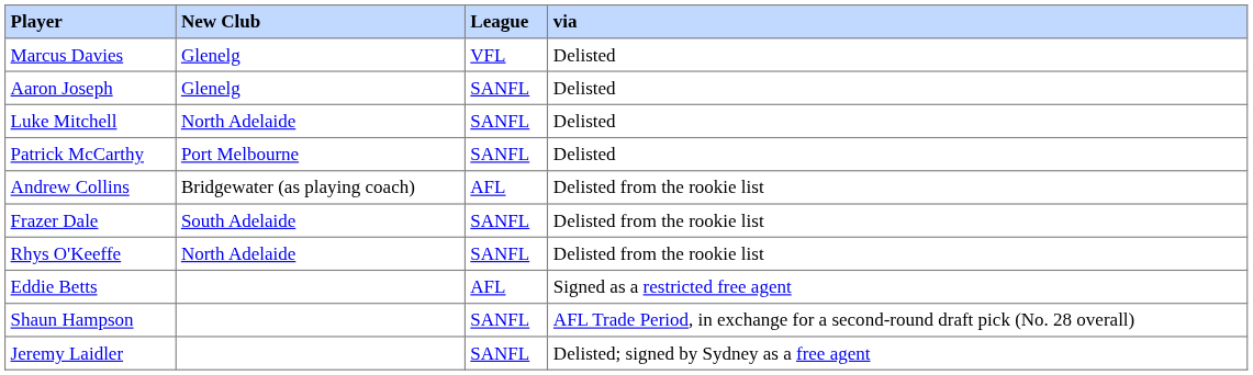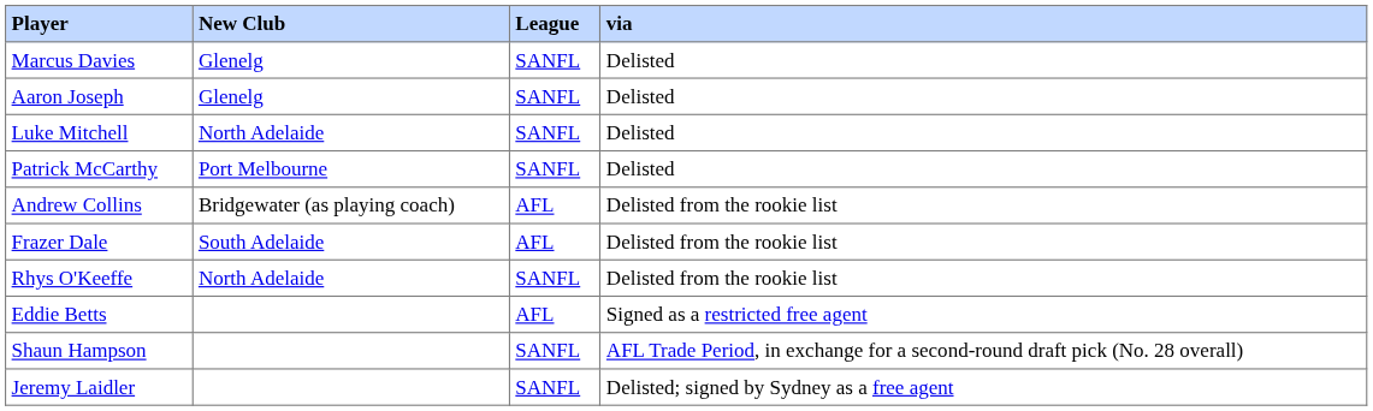Marcus Davies | League: VFL -> SANFL
Frazer Dale | League: SANFL -> AFL
